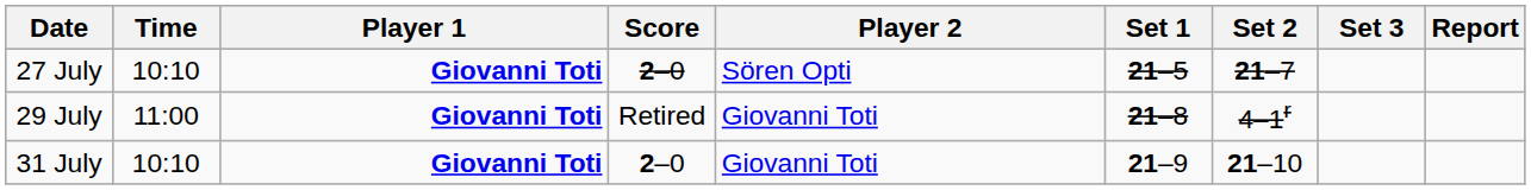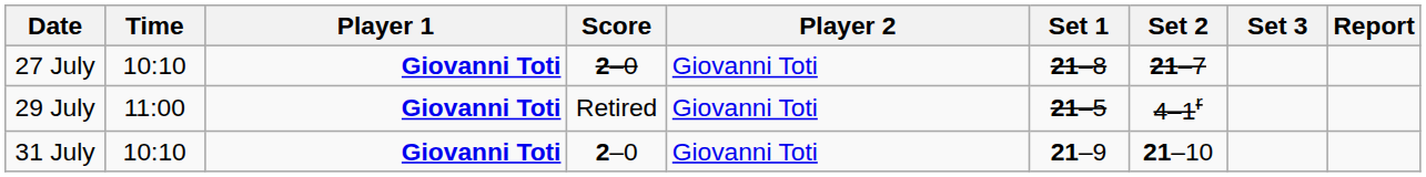27 July | Player 2: Sören Opti -> Giovanni Toti
27 July | Set 1: 21–5 -> 21–8
29 July | Set 1: 21–8 -> 21–5
